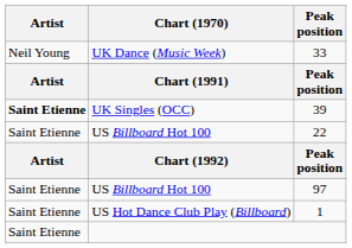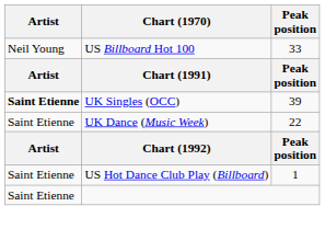33 | Chart (1970): UK Dance (Music Week) -> US Billboard Hot 100
22 | Chart (1970): US Billboard Hot 100 -> UK Dance (Music Week)
- row: Saint Etienne | US Billboard Hot 100 | 97
